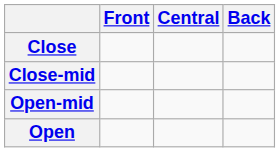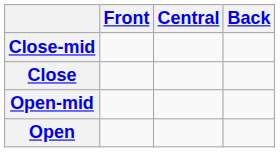rows swapped: Close <-> Close-mid
